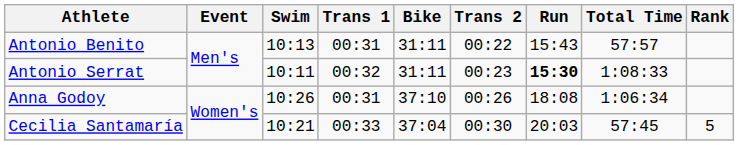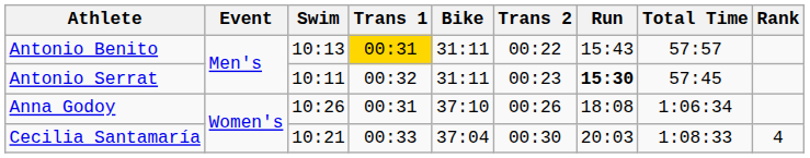Antonio Benito | Trans 1: no background -> gold background
Antonio Serrat | Total Time: 1:08:33 -> 57:45
Cecilia Santamaría | Total Time: 57:45 -> 1:08:33
Cecilia Santamaría | Rank: 5 -> 4
